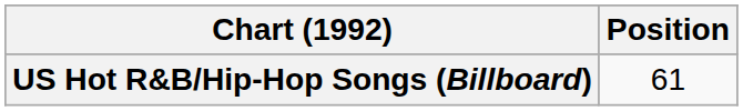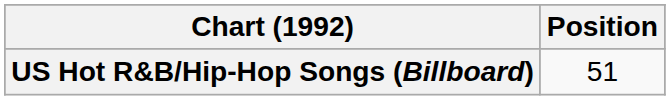US Hot R&B/Hip-Hop Songs (Billboard) | Position: 61 -> 51
